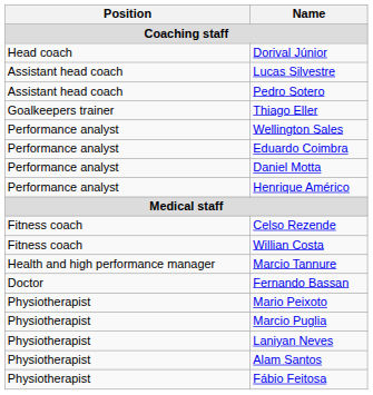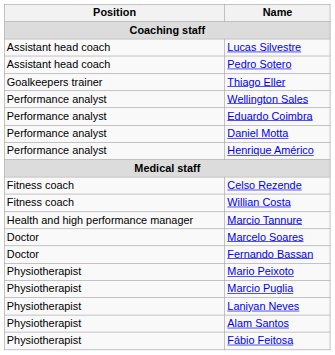- row: Head coach | Dorival Júnior
+ row: Doctor | Marcelo Soares
